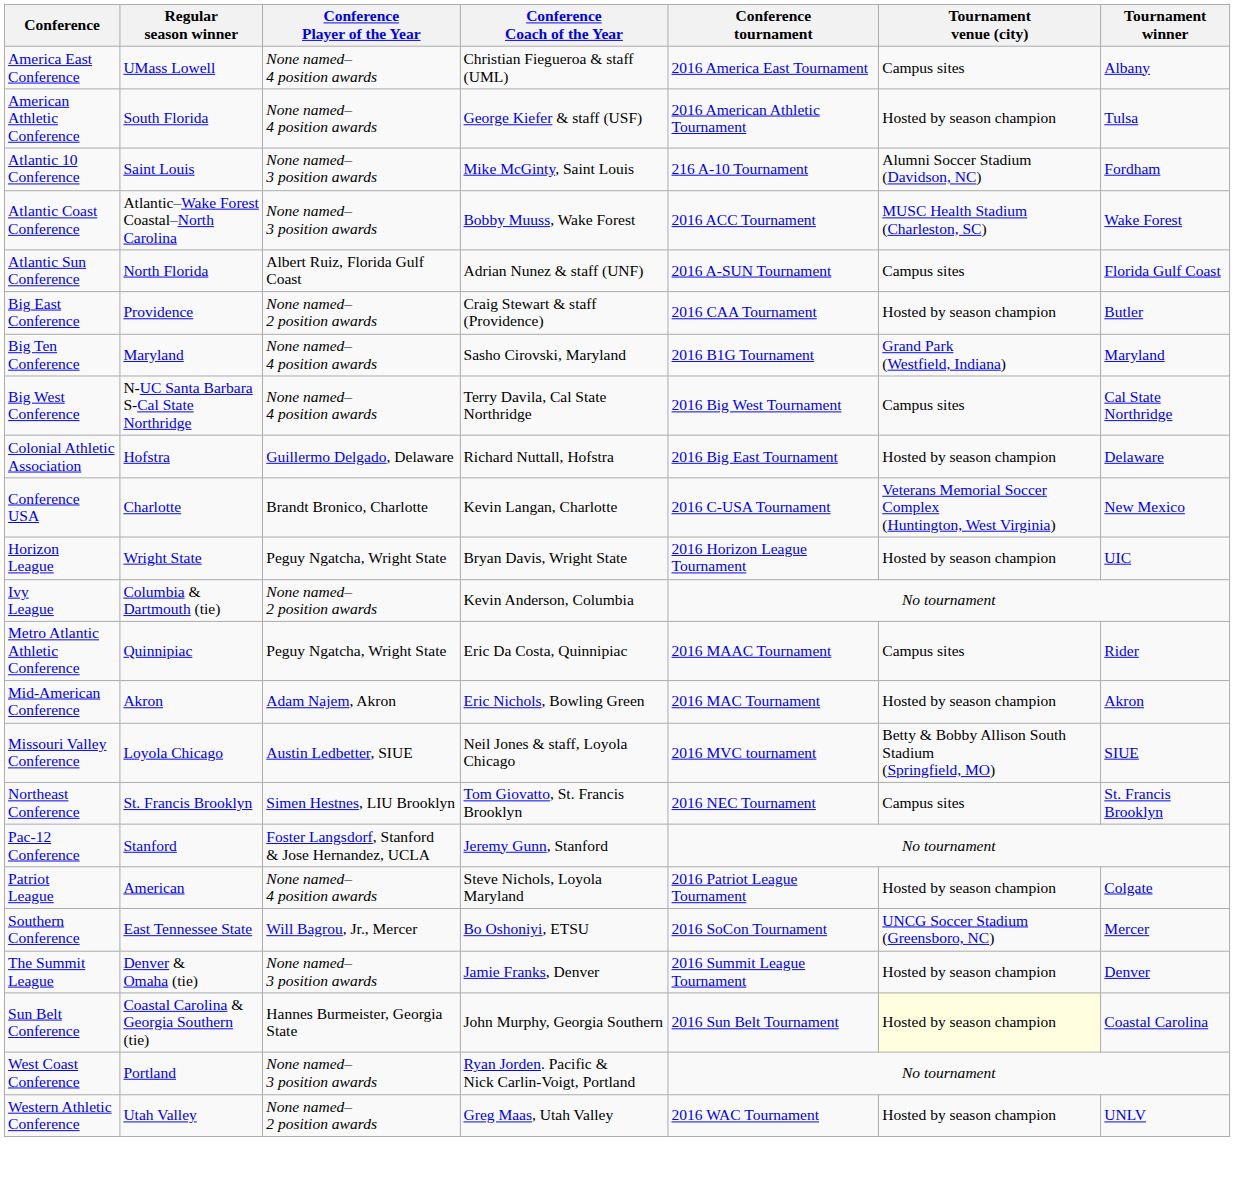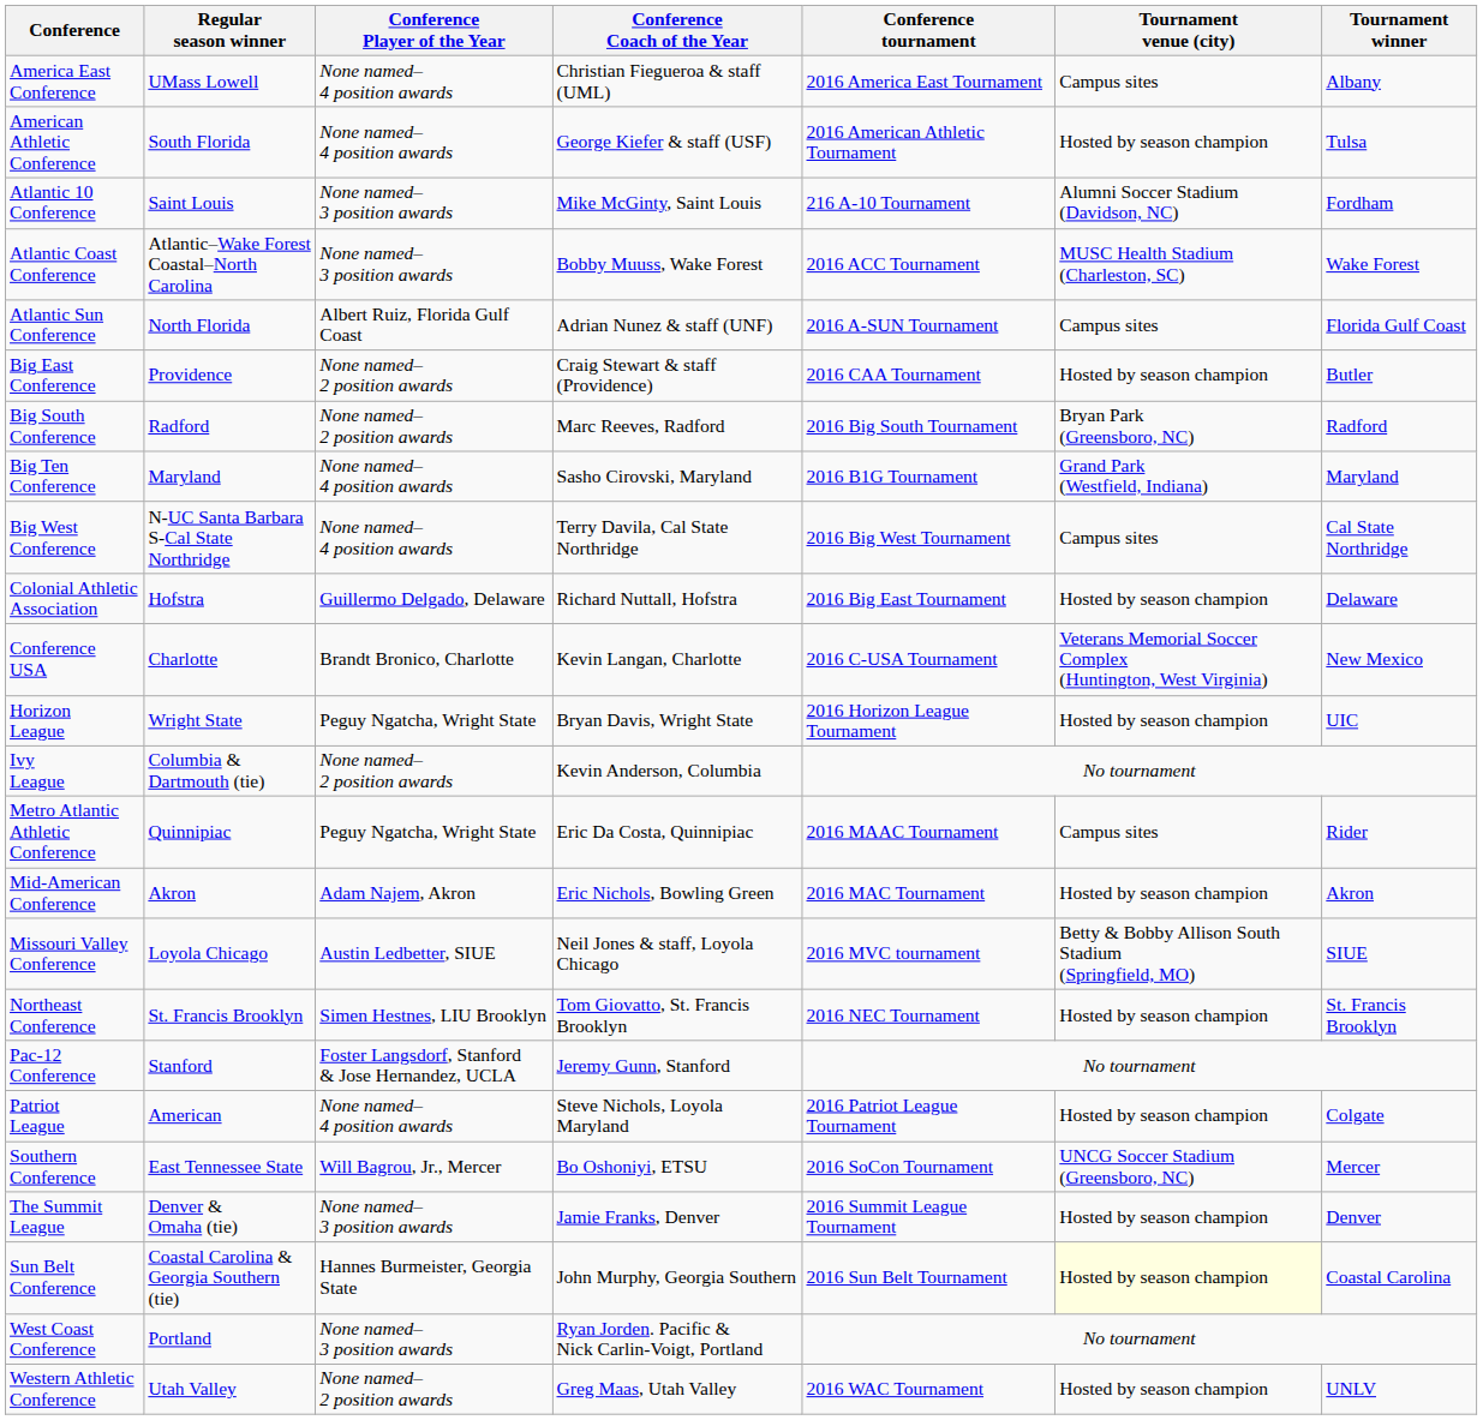+ row: Big South Conference | Radford | None named– 2 position awards | Marc Reeves, Radford | 2016 Big South Tournament | Bryan Park (Greensboro, NC) | Radford
Northeast Conference | Tournament venue (city): Campus sites -> Hosted by season champion
